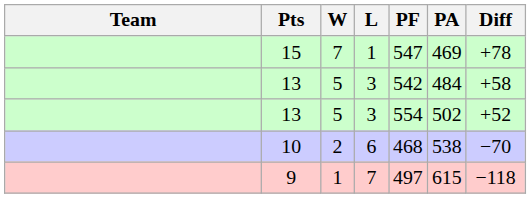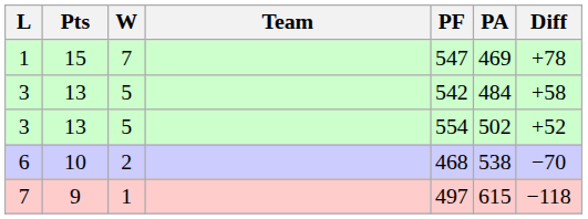columns swapped: Team <-> L
